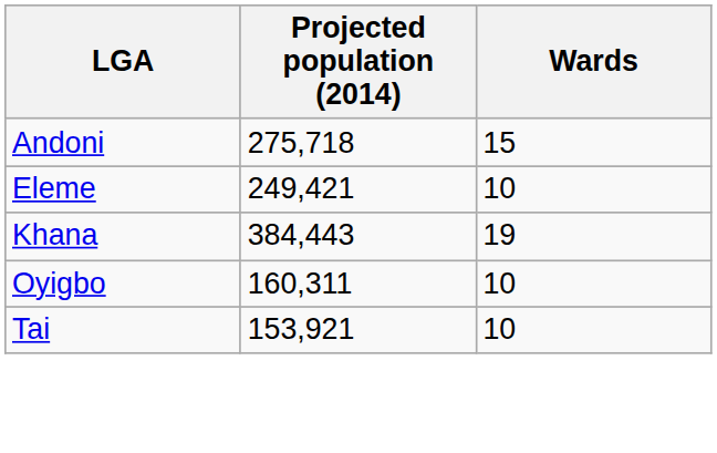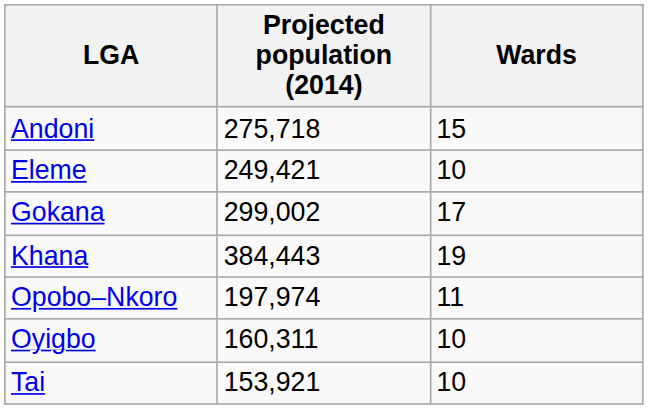+ row: Gokana | 299,002 | 17
+ row: Opobo–Nkoro | 197,974 | 11
